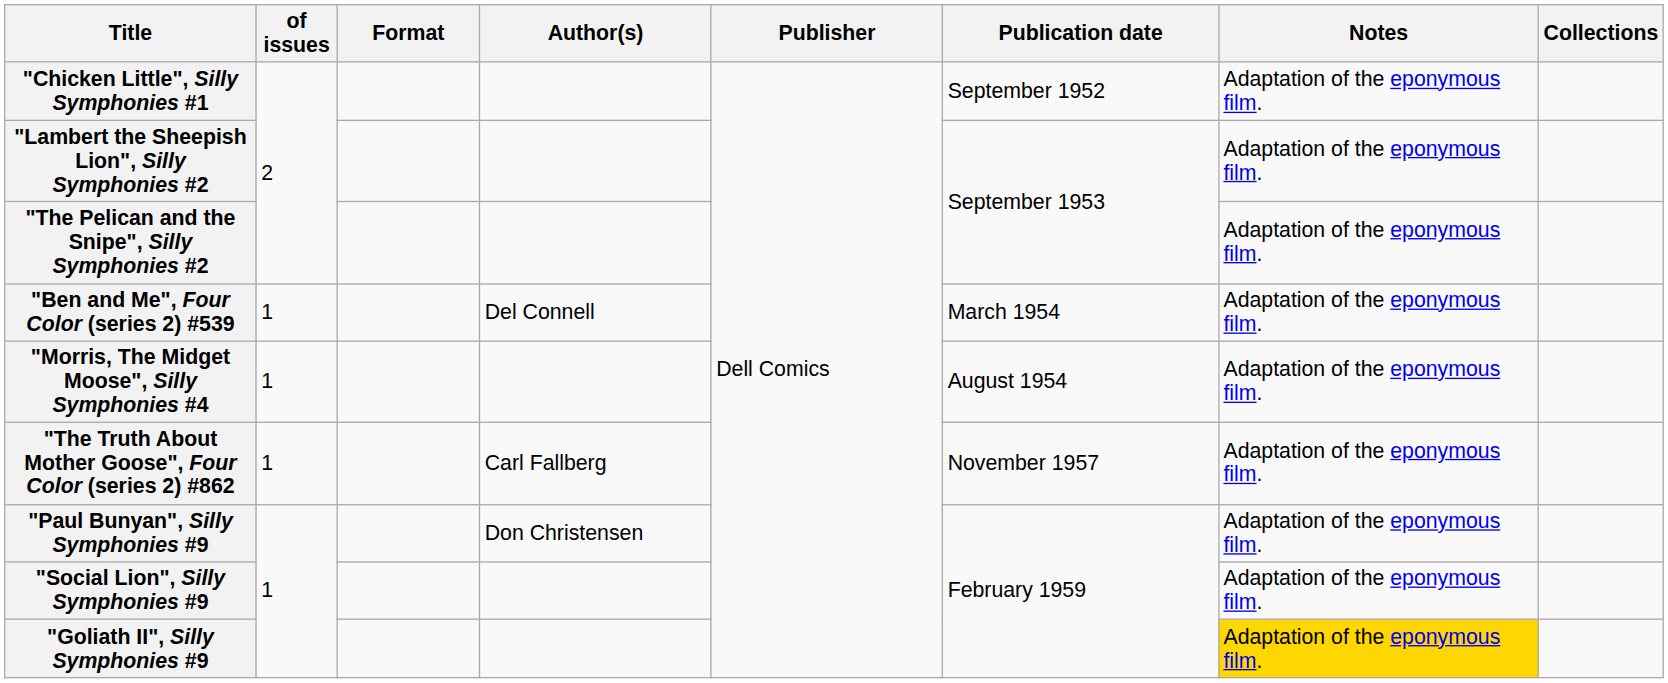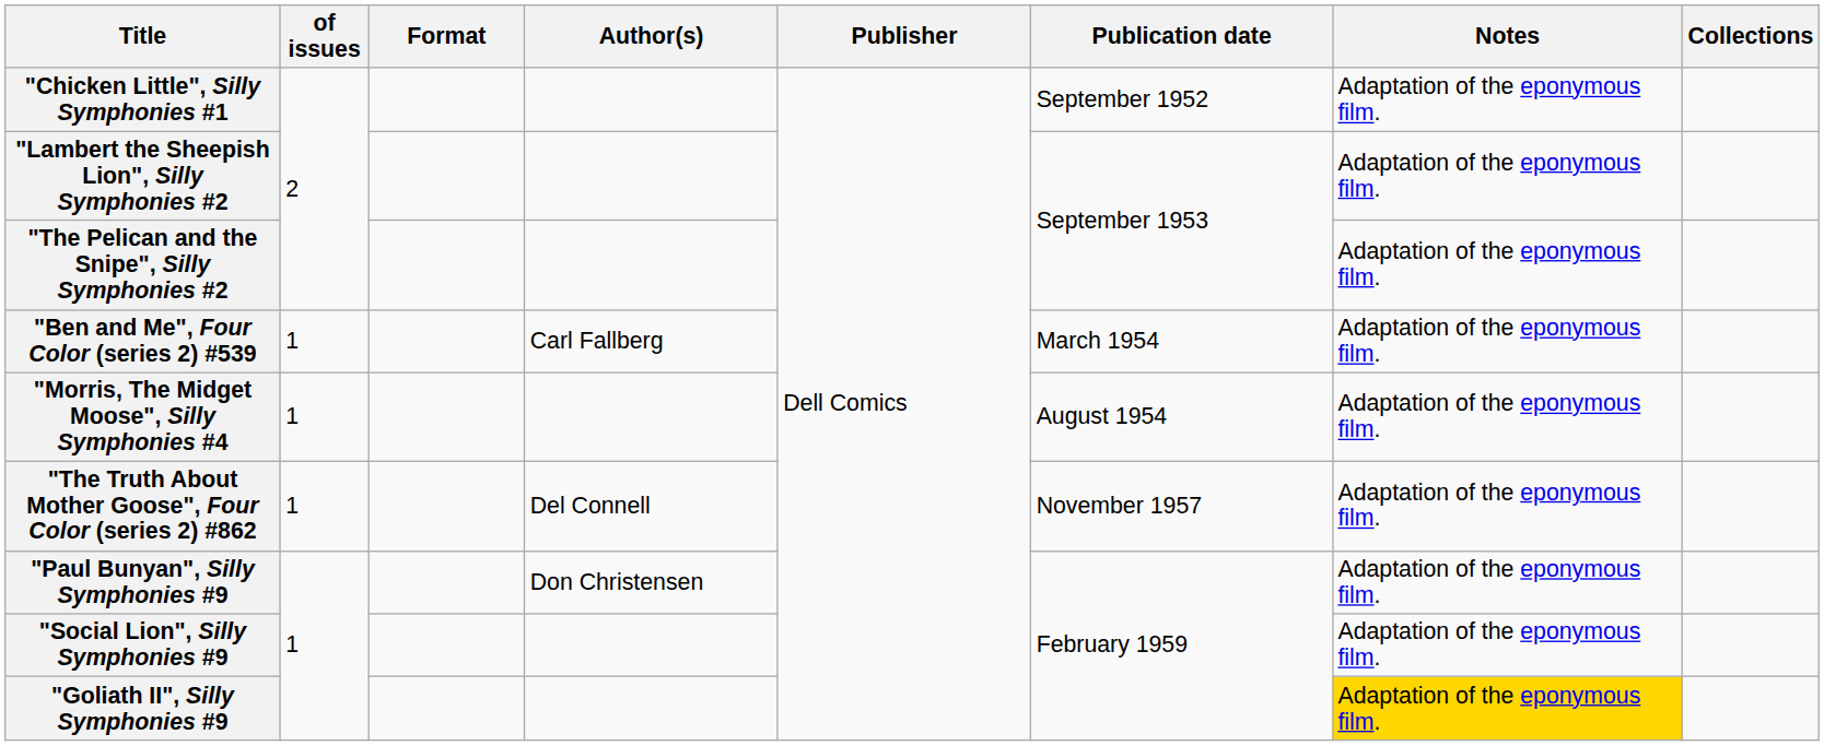"Ben and Me", Four Color (series 2) #539 | Author(s): Del Connell -> Carl Fallberg
"The Truth About Mother Goose", Four Color (series 2) #862 | Author(s): Carl Fallberg -> Del Connell
